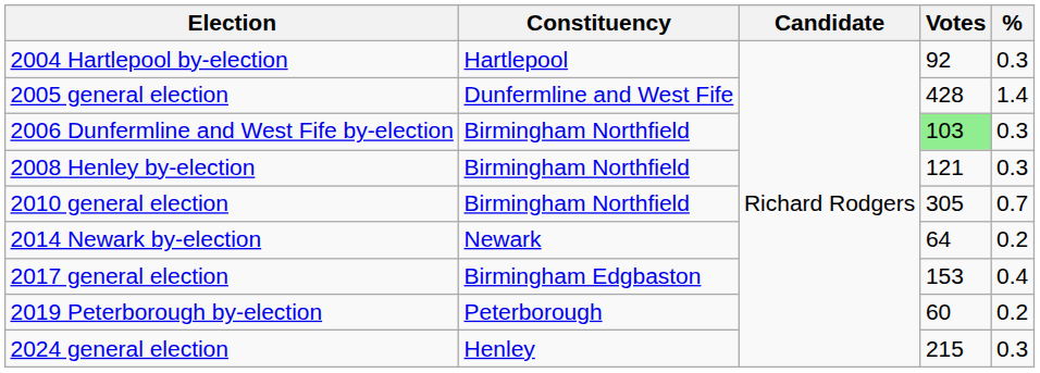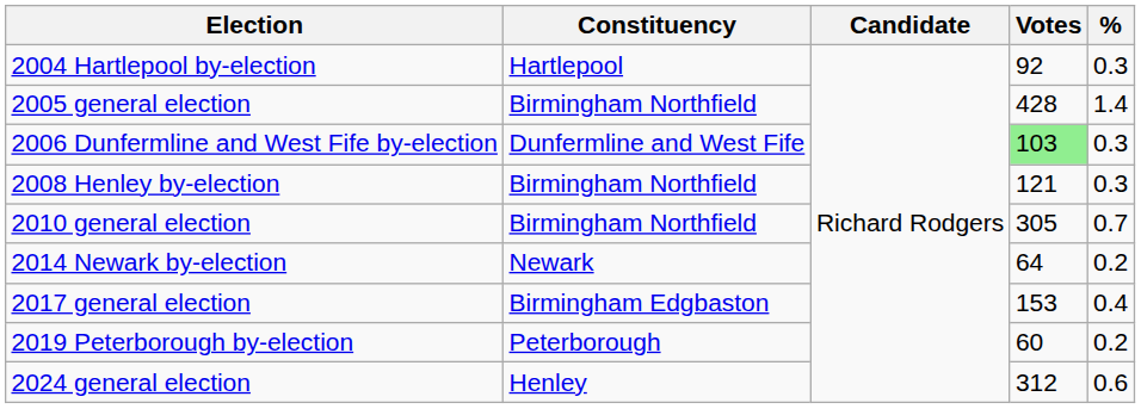2005 general election | Constituency: Dunfermline and West Fife -> Birmingham Northfield
2006 Dunfermline and West Fife by-election | Constituency: Birmingham Northfield -> Dunfermline and West Fife
2024 general election | Votes: 215 -> 312
2024 general election | %: 0.3 -> 0.6
